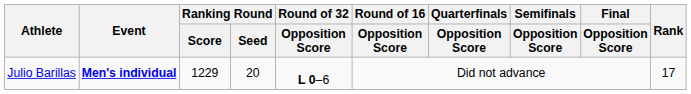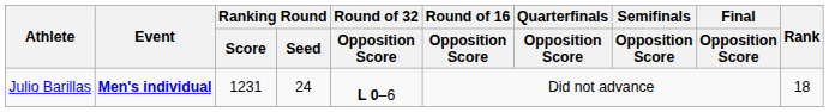Julio Barillas | Ranking Round / Score: 1229 -> 1231
Julio Barillas | Ranking Round / Seed: 20 -> 24
Julio Barillas | Rank: 17 -> 18
